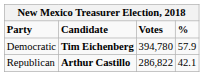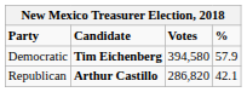Democratic | Votes: 394,780 -> 394,580
Republican | Votes: 286,822 -> 286,820
